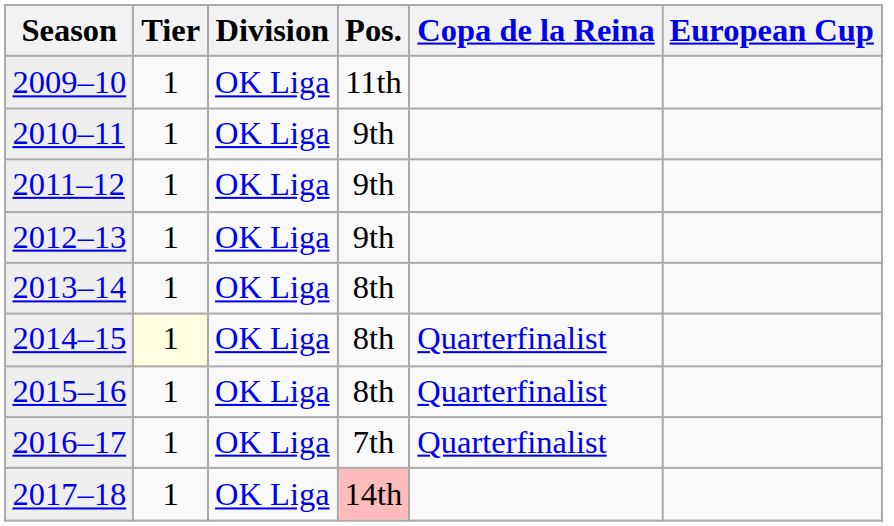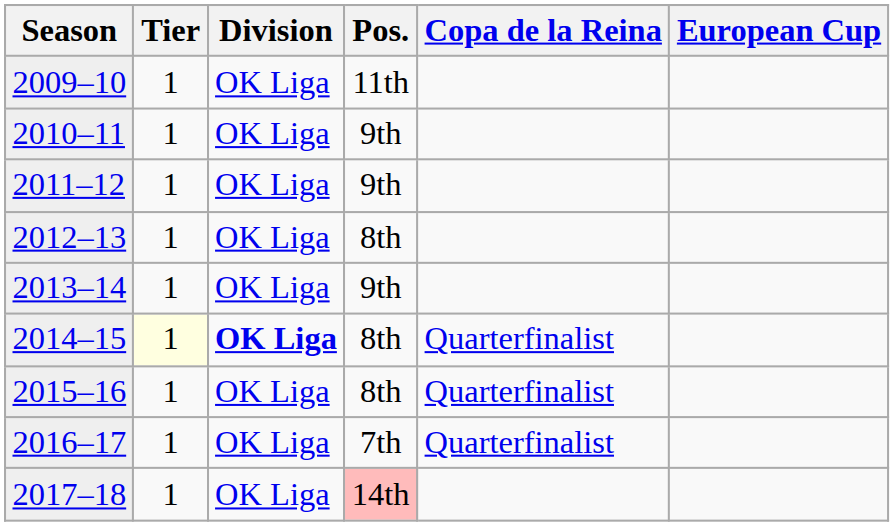2012–13 | Pos.: 9th -> 8th
2013–14 | Pos.: 8th -> 9th
2014–15 | Division: normal -> bold
